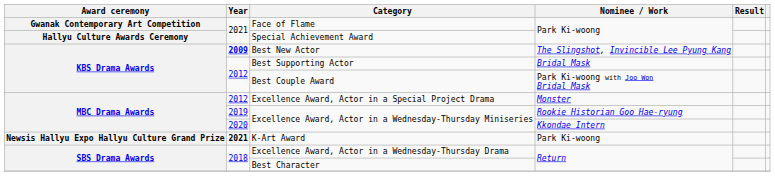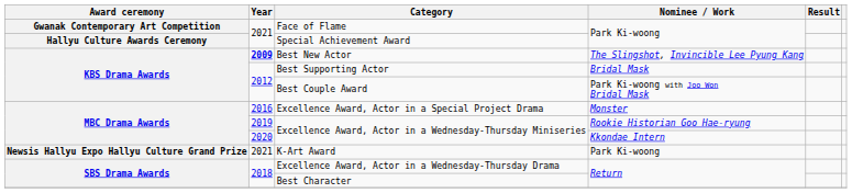Excellence Award, Actor in a Special Project Drama | Year: 2012 -> 2016
K-Art Award | Year: bold -> normal
